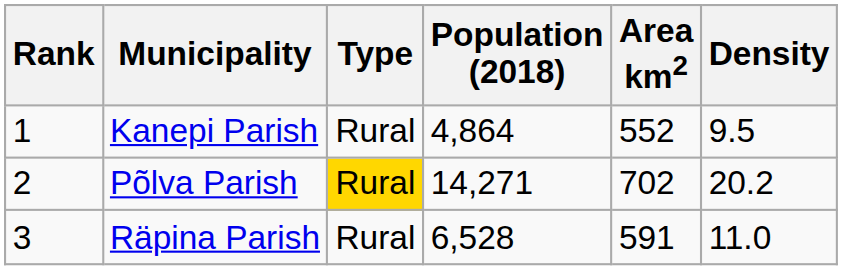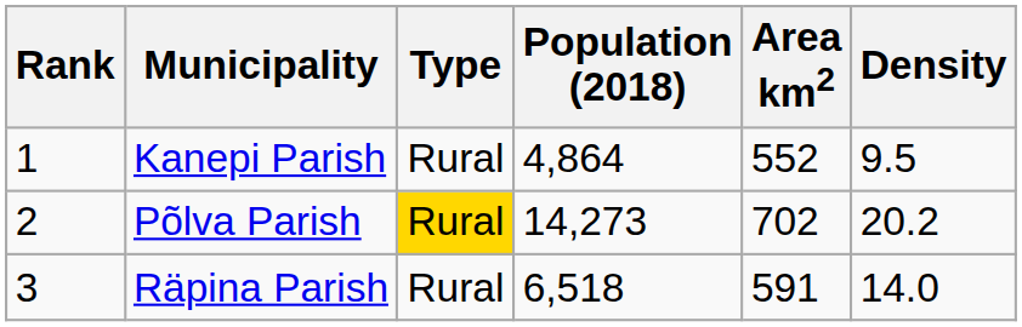Põlva Parish | Population (2018): 14,271 -> 14,273
Räpina Parish | Population (2018): 6,528 -> 6,518
Räpina Parish | Density: 11.0 -> 14.0
